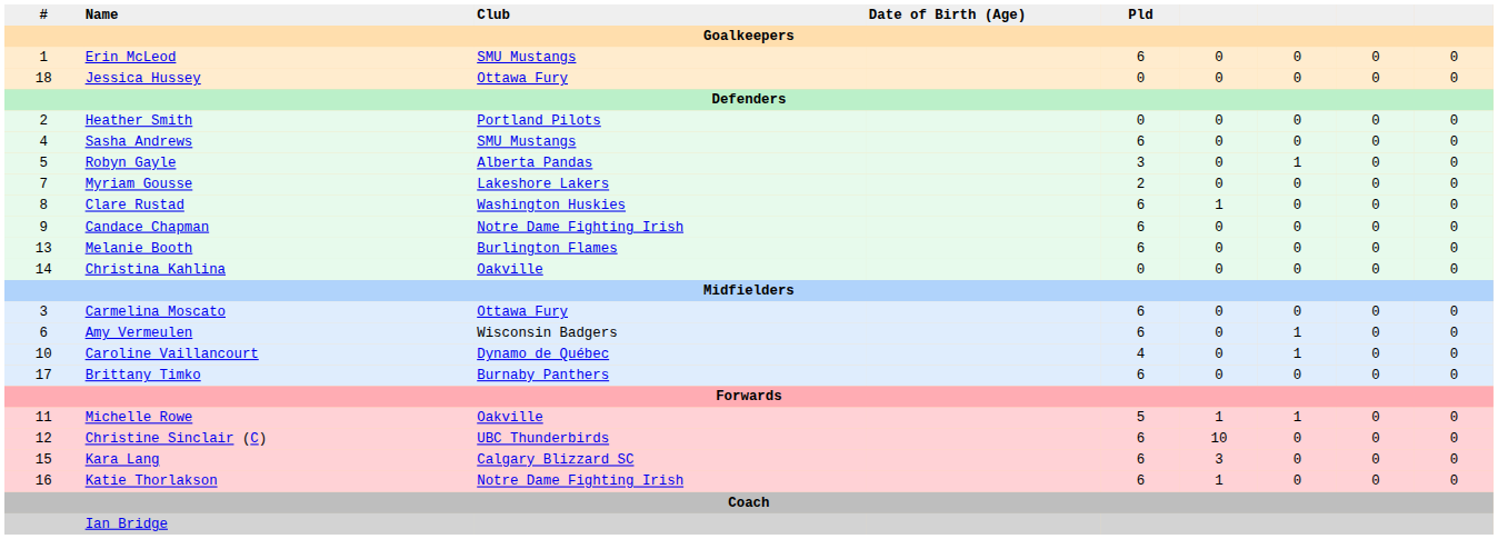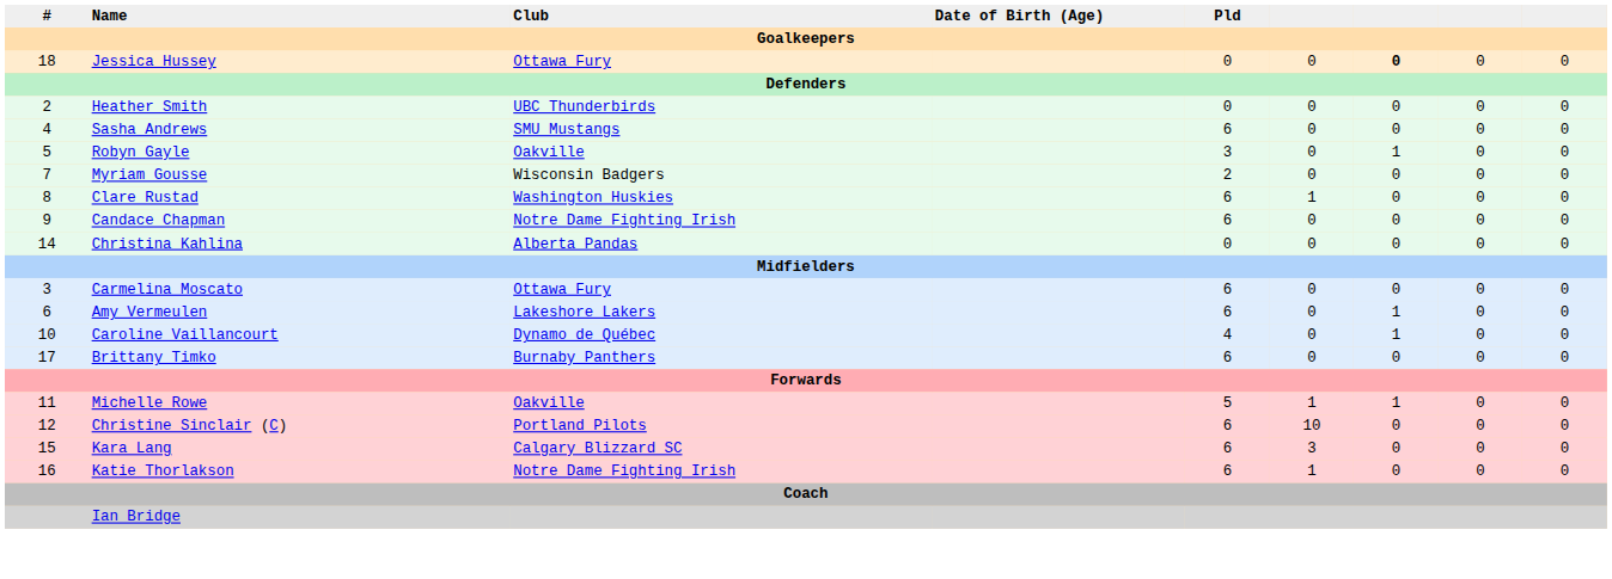- row: 1 | Erin McLeod | SMU Mustangs | 6 | 0 | 0 | 0 | 0
Jessica Hussey | column 7: normal -> bold
Heather Smith | Club: Portland Pilots -> UBC Thunderbirds
Robyn Gayle | Club: Alberta Pandas -> Oakville
Myriam Gousse | Club: Lakeshore Lakers -> Wisconsin Badgers
- row: 13 | Melanie Booth | Burlington Flames | 6 | 0 | 0 | 0 | 0
Christina Kahlina | Club: Oakville -> Alberta Pandas
Amy Vermeulen | Club: Wisconsin Badgers -> Lakeshore Lakers
Christine Sinclair (C) | Club: UBC Thunderbirds -> Portland Pilots
